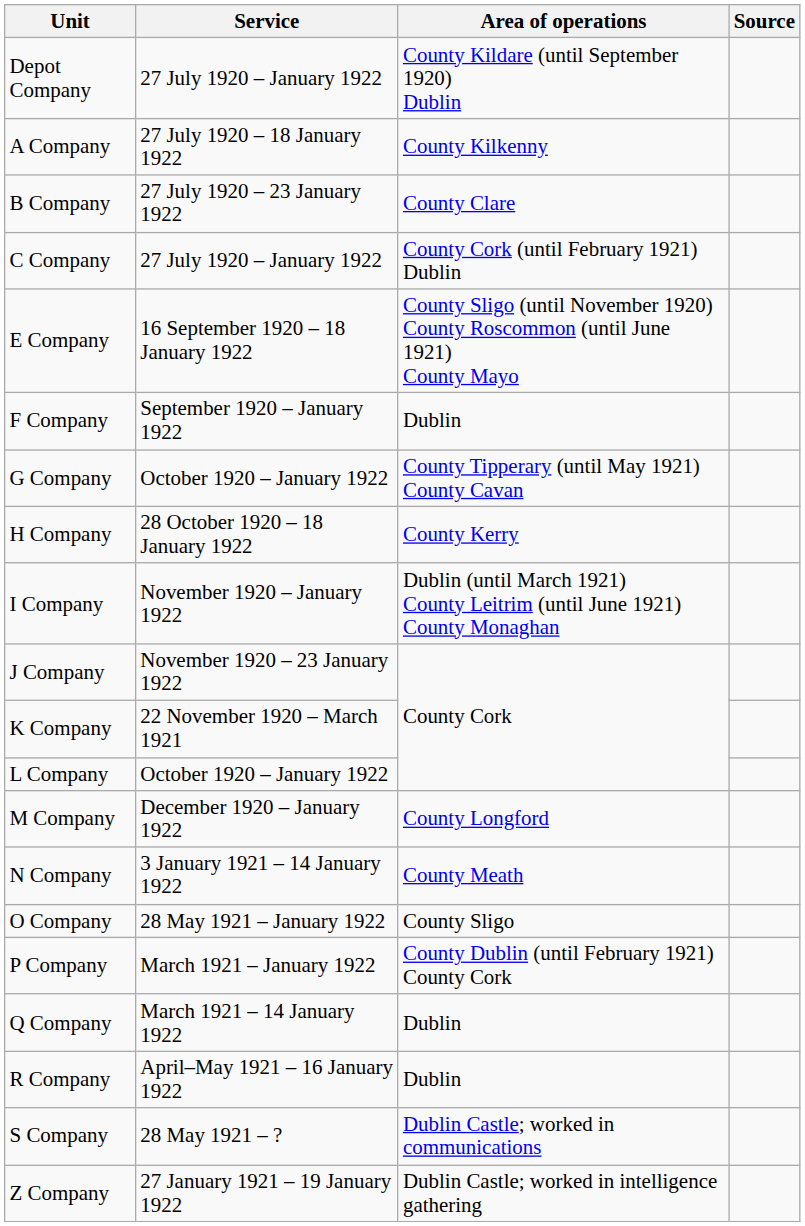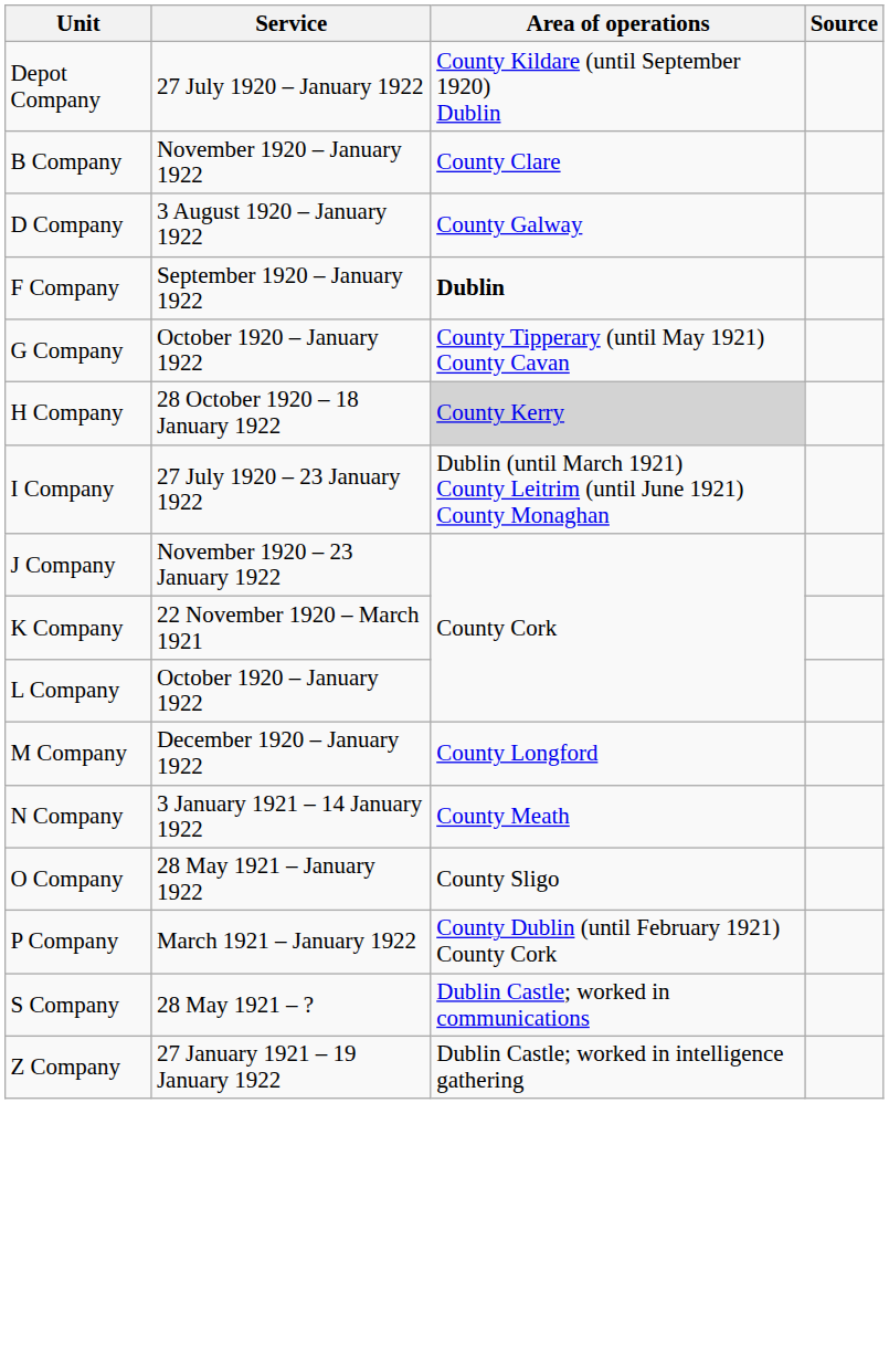- row: A Company | 27 July 1920 – 18 January 1922 | County Kilkenny
B Company | Service: 27 July 1920 – 23 January 1922 -> November 1920 – January 1922
- row: C Company | 27 July 1920 – January 1922 | County Cork (until February 1921) Dublin
+ row: D Company | 3 August 1920 – January 1922 | County Galway
- row: E Company | 16 September 1920 – 18 January 1922 | County Sligo (until November 1920) County Roscommon (until June 1921) County Mayo
F Company | Area of operations: normal -> bold
H Company | Area of operations: no background -> lightgrey background
I Company | Service: November 1920 – January 1922 -> 27 July 1920 – 23 January 1922
- row: Q Company | March 1921 – 14 January 1922 | Dublin
- row: R Company | April–May 1921 – 16 January 1922 | Dublin
